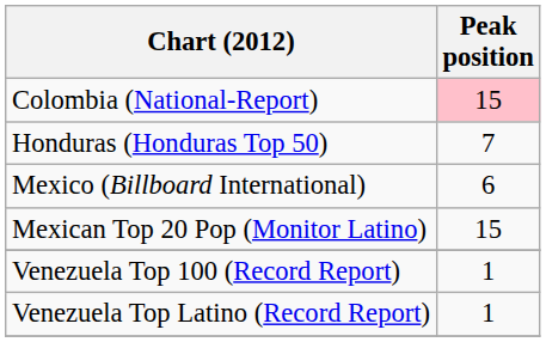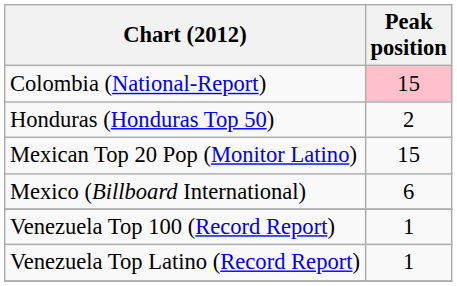Honduras (Honduras Top 50) | Peak position: 7 -> 2
rows swapped: Mexico (Billboard International) <-> Mexican Top 20 Pop (Monitor Latino)
